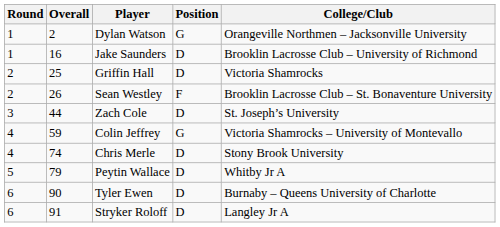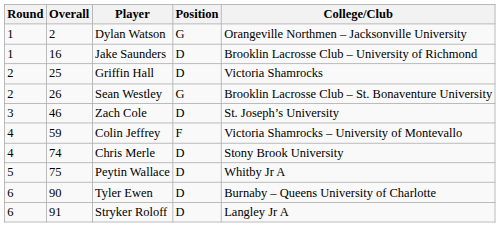Sean Westley | Position: F -> G
Zach Cole | Overall: 44 -> 46
Colin Jeffrey | Position: G -> F
Peytin Wallace | Overall: 79 -> 75
